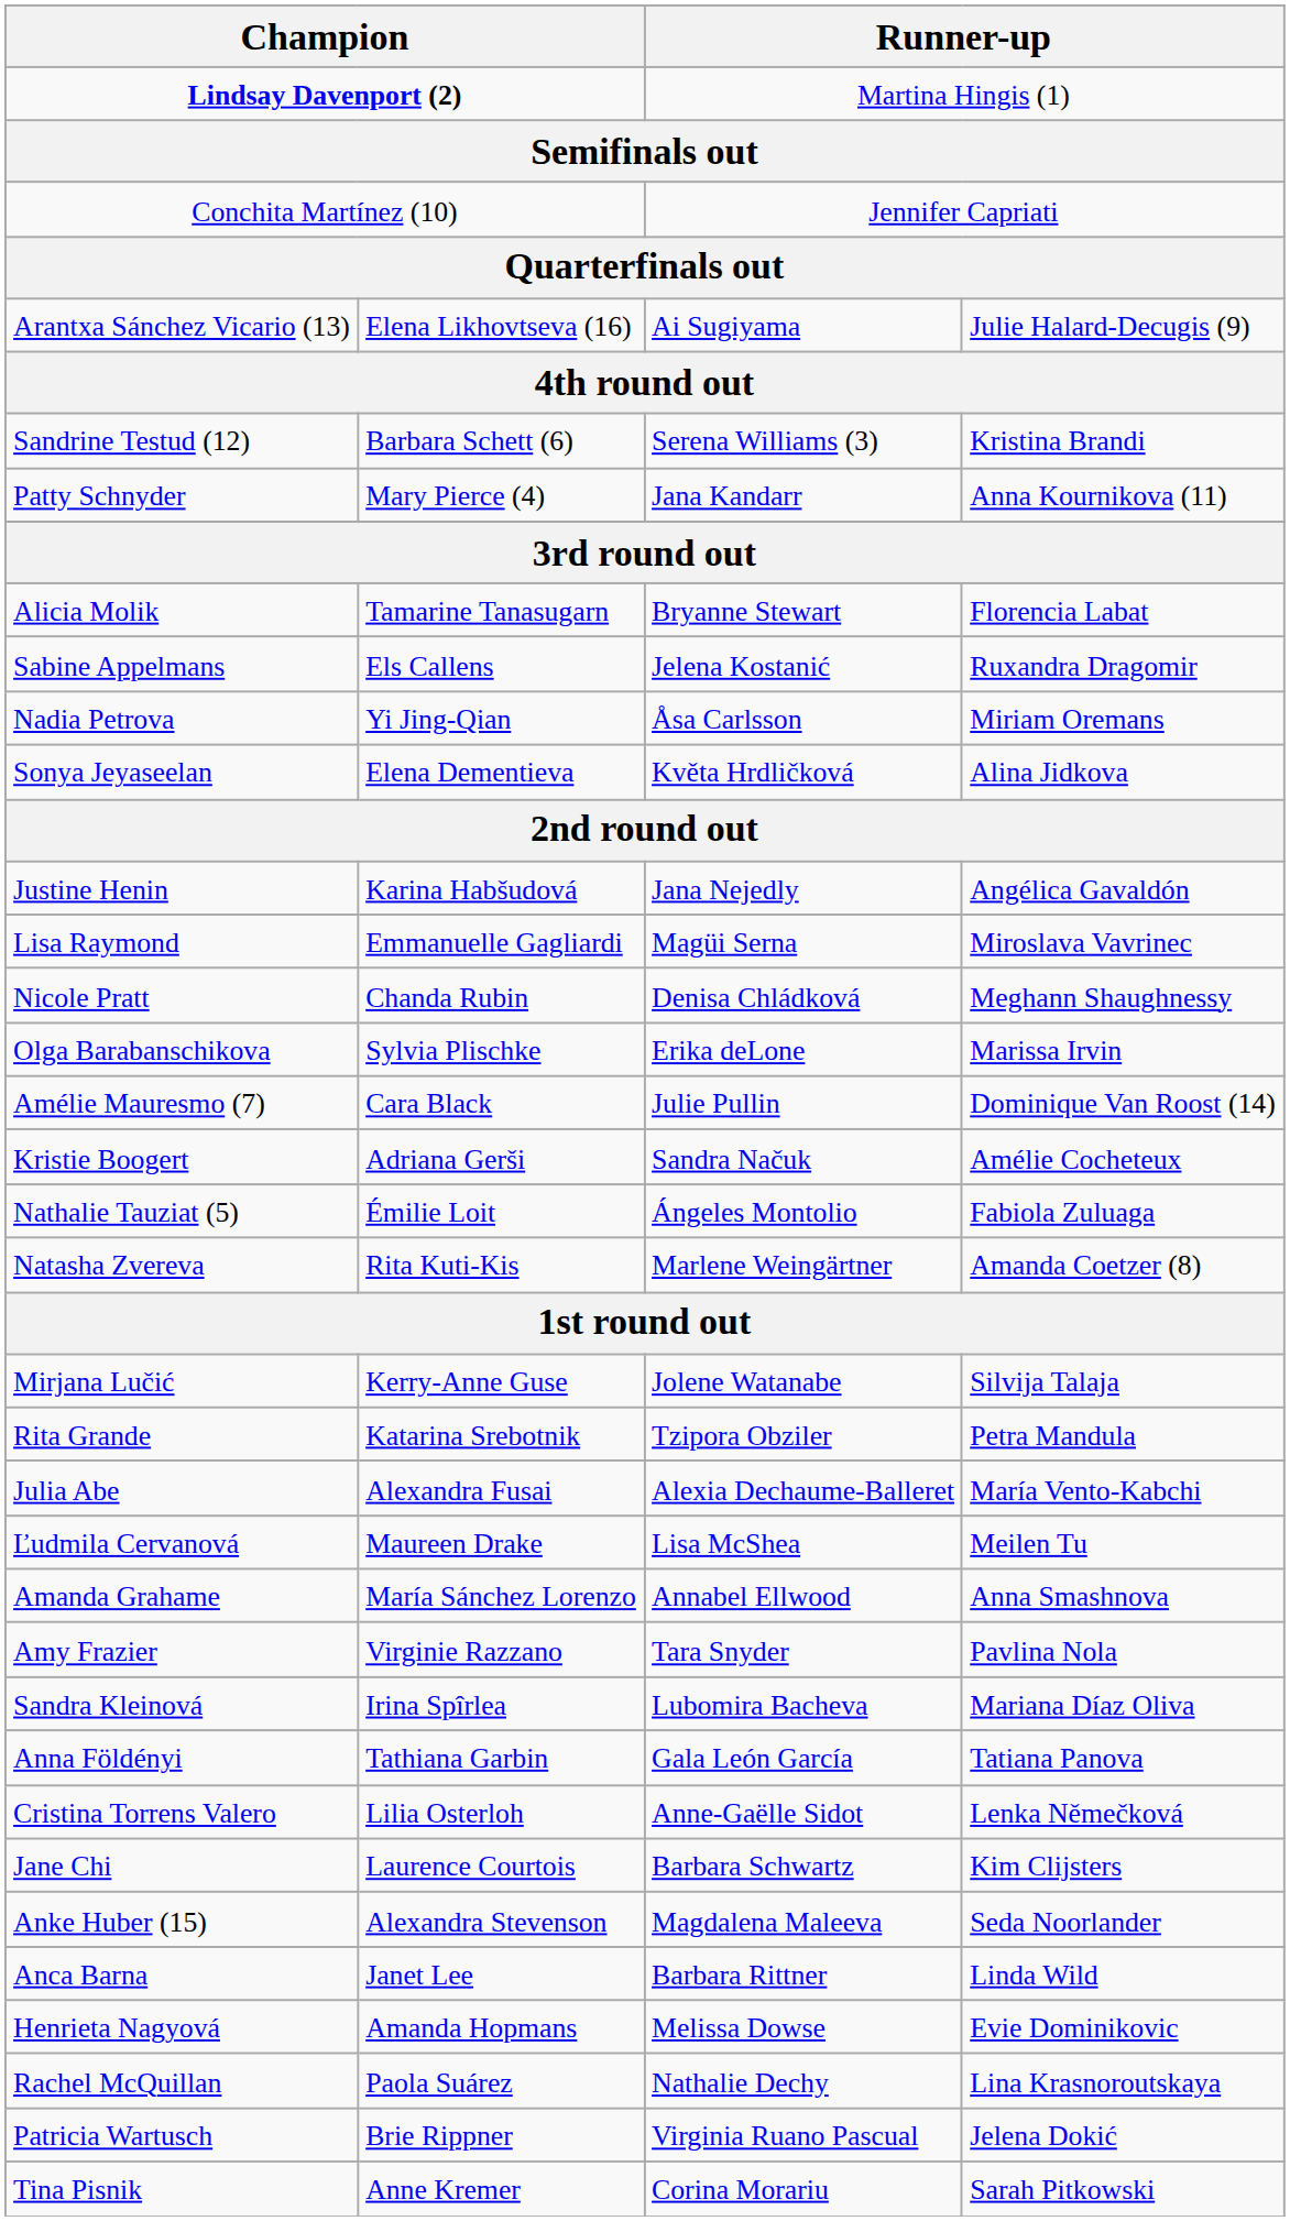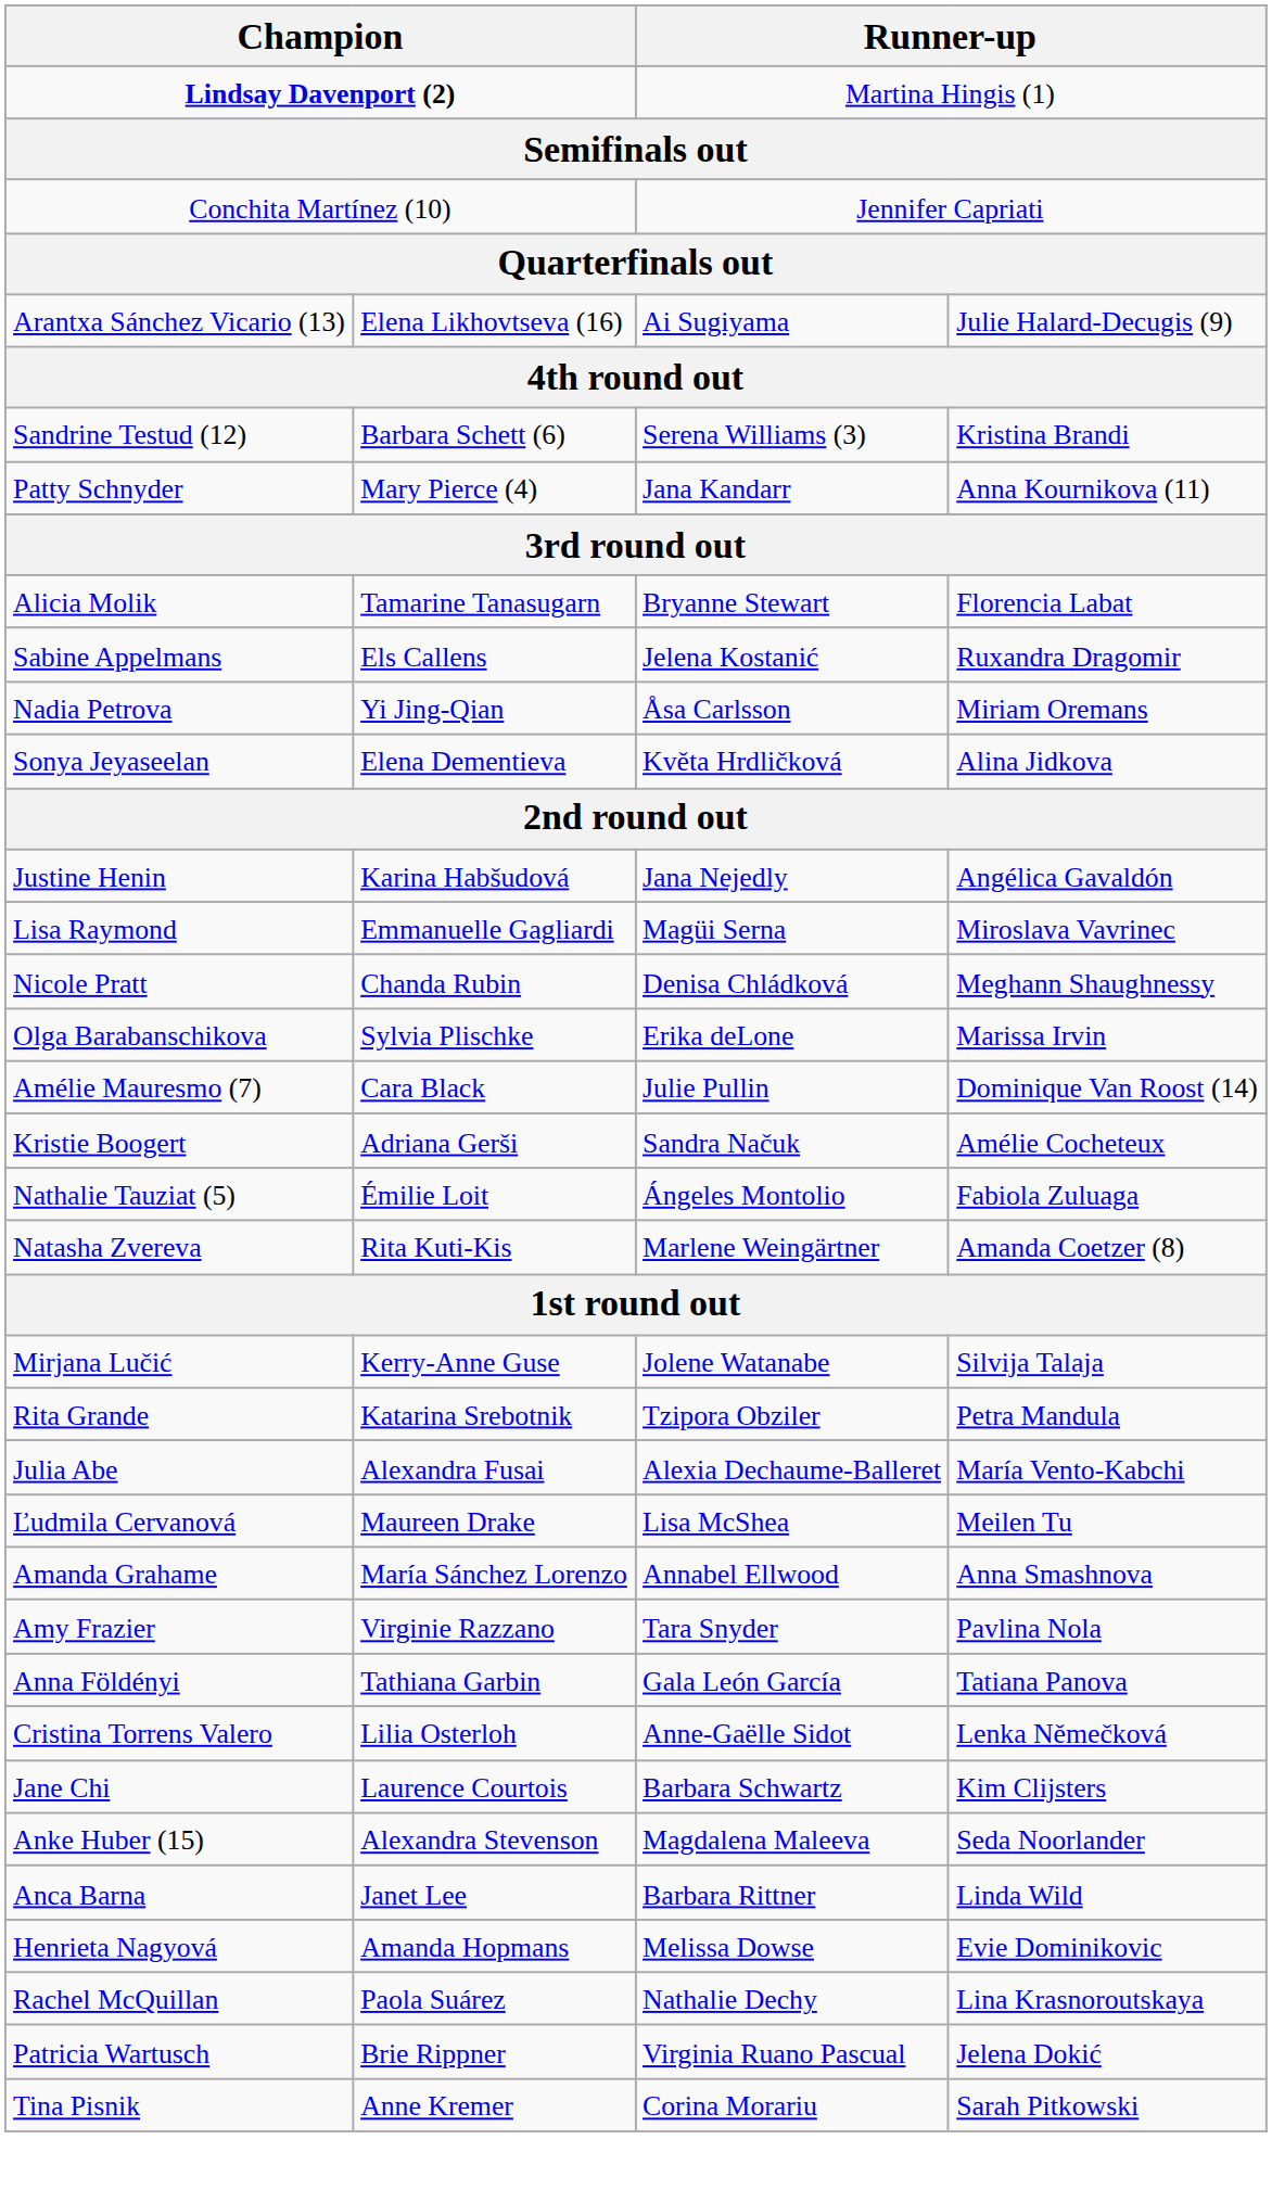- row: Sandra Kleinová | Irina Spîrlea | Lubomira Bacheva | Mariana Díaz Oliva
